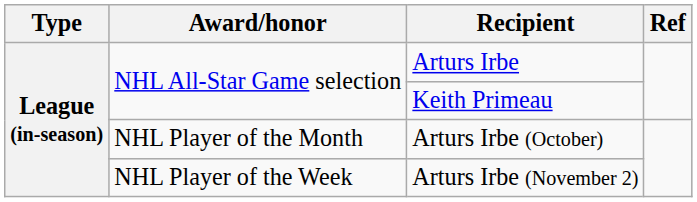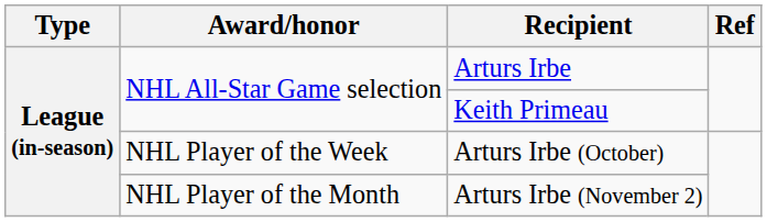Arturs Irbe (October) | Award/honor: NHL Player of the Month -> NHL Player of the Week
Arturs Irbe (November 2) | Award/honor: NHL Player of the Week -> NHL Player of the Month
